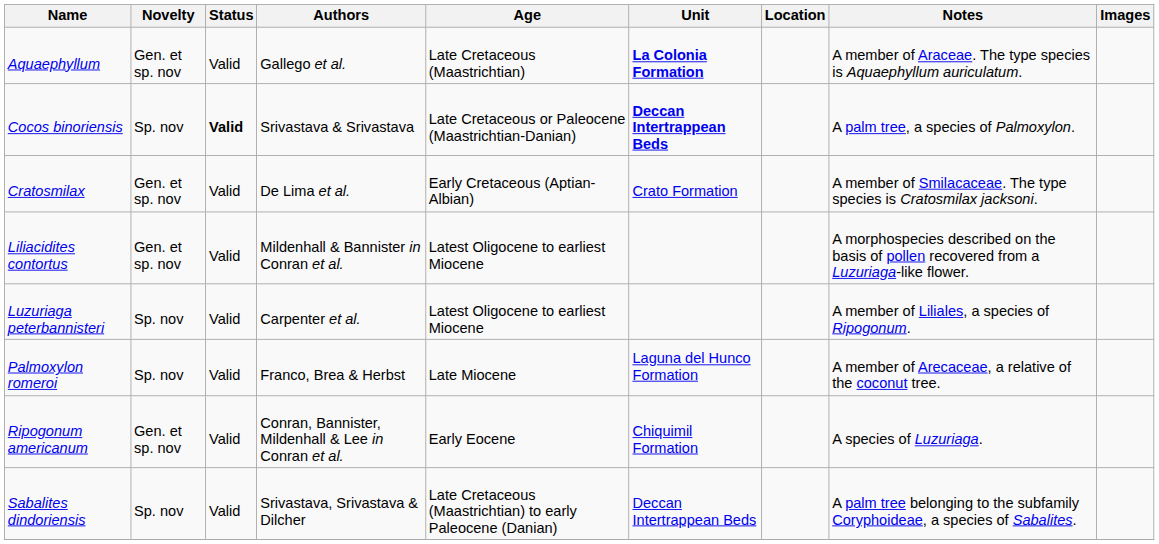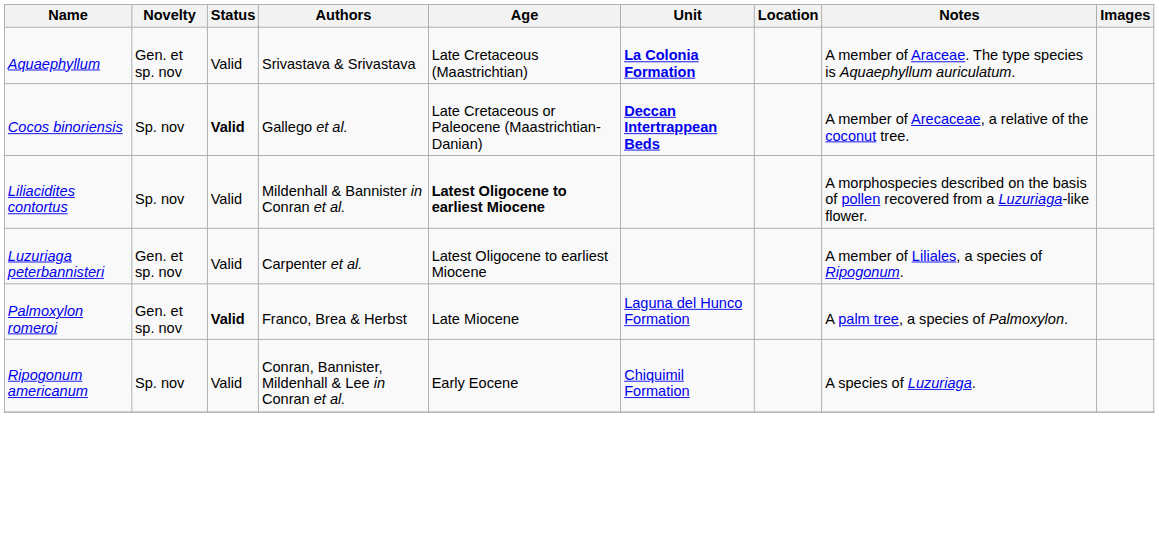Aquaephyllum | Authors: Gallego et al. -> Srivastava & Srivastava
Cocos binoriensis | Authors: Srivastava & Srivastava -> Gallego et al.
Cocos binoriensis | Notes: A palm tree, a species of Palmoxylon. -> A member of Arecaceae, a relative of the coconut tree.
- row: Cratosmilax | Gen. et sp. nov | Valid | De Lima et al. | Early Cretaceous (Aptian-Albian) | Crato Formation | A member of Smilacaceae. The type species is Cratosmilax jacksoni.
Liliacidites contortus | Novelty: Gen. et sp. nov -> Sp. nov
Liliacidites contortus | Age: normal -> bold
Luzuriaga peterbannisteri | Novelty: Sp. nov -> Gen. et sp. nov
Palmoxylon romeroi | Novelty: Sp. nov -> Gen. et sp. nov
Palmoxylon romeroi | Status: normal -> bold
Palmoxylon romeroi | Notes: A member of Arecaceae, a relative of the coconut tree. -> A palm tree, a species of Palmoxylon.
Ripogonum americanum | Novelty: Gen. et sp. nov -> Sp. nov
- row: Sabalites dindoriensis | Sp. nov | Valid | Srivastava, Srivastava & Dilcher | Late Cretaceous (Maastrichtian) to early Paleocene (Danian) | Deccan Intertrappean Beds | A palm tree belonging to the subfamily Coryphoideae, a species of Sabalites.
